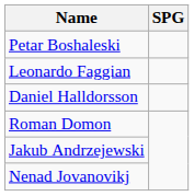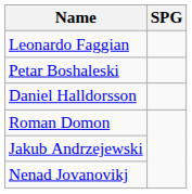rows swapped: Leonardo Faggian <-> Petar Boshaleski
